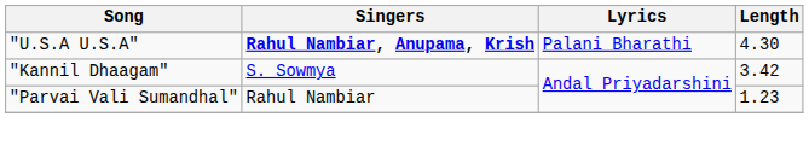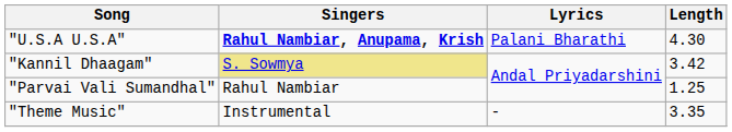"Kannil Dhaagam" | Singers: no background -> khaki background
"Parvai Vali Sumandhal" | Length: 1.23 -> 1.25
+ row: "Theme Music" | Instrumental | - | 3.35
